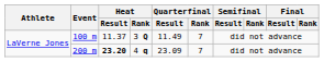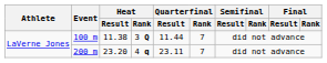100 m | Heat / Result: 11.37 -> 11.38
100 m | Quarterfinal / Result: 11.49 -> 11.44
200 m | Heat / Result: bold -> normal
200 m | Quarterfinal / Result: 23.09 -> 23.11
